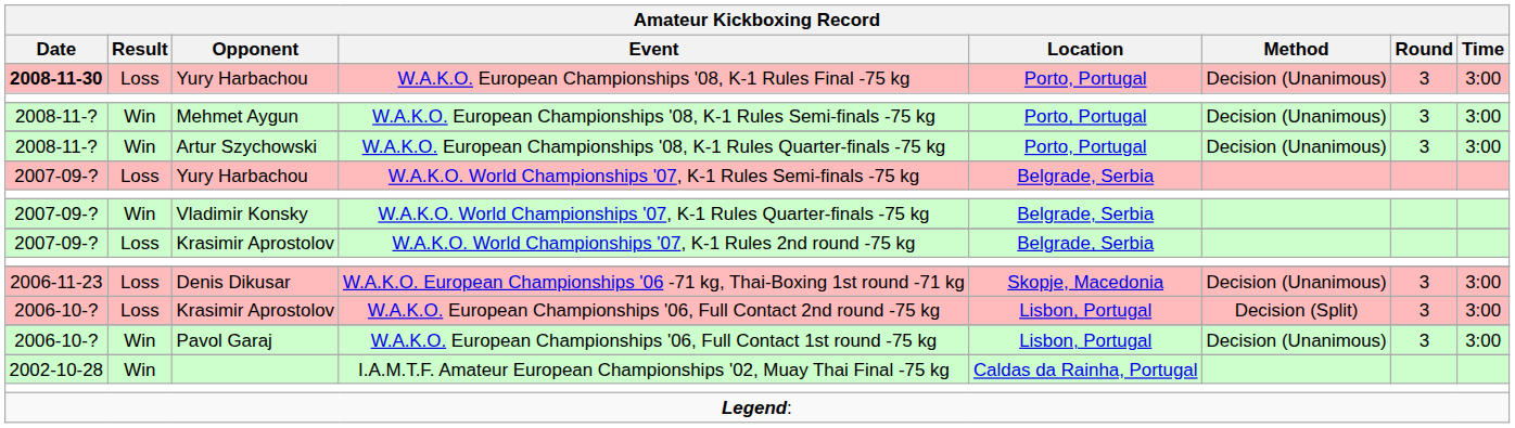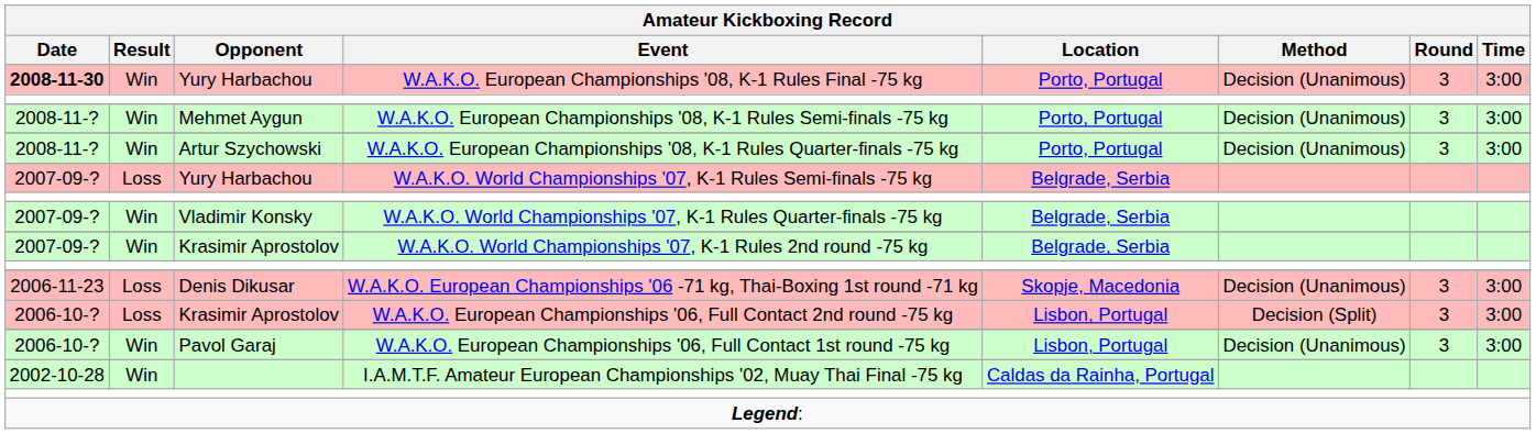W.A.K.O. European Championships '08, K-1 Rules Final -75 kg | Result: Loss -> Win
W.A.K.O. World Championships '07, K-1 Rules 2nd round -75 kg | Result: Loss -> Win
